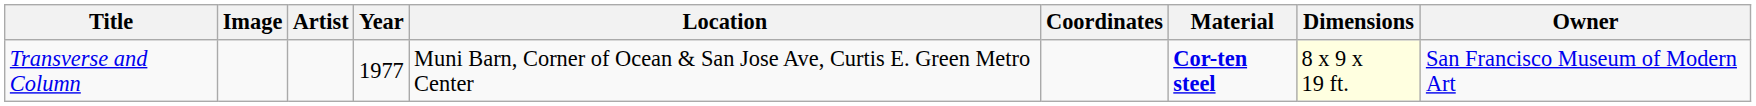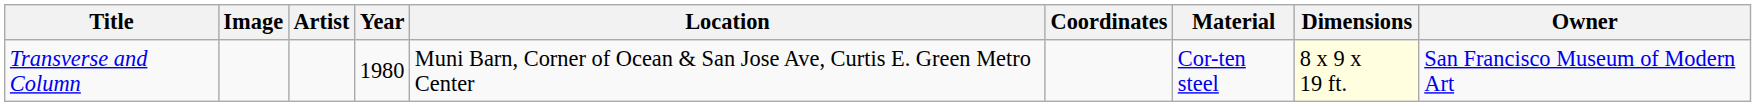Transverse and Column | Year: 1977 -> 1980
Transverse and Column | Material: bold -> normal
